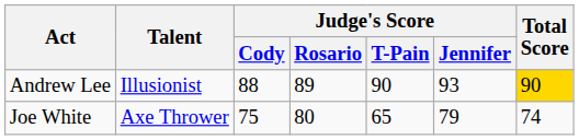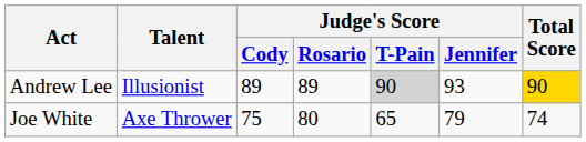Andrew Lee | Judge's Score / Cody: 88 -> 89
Andrew Lee | Judge's Score / T-Pain: no background -> lightgrey background
